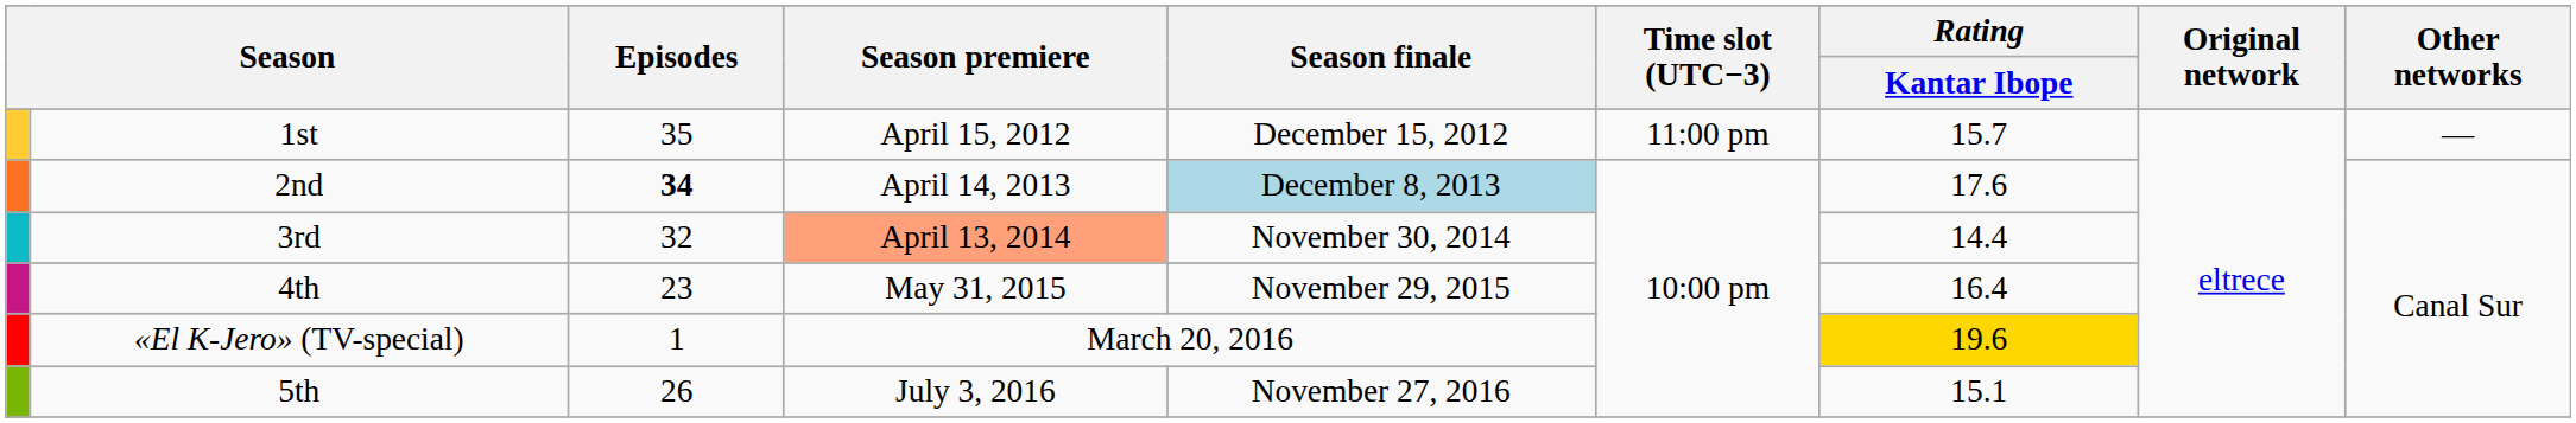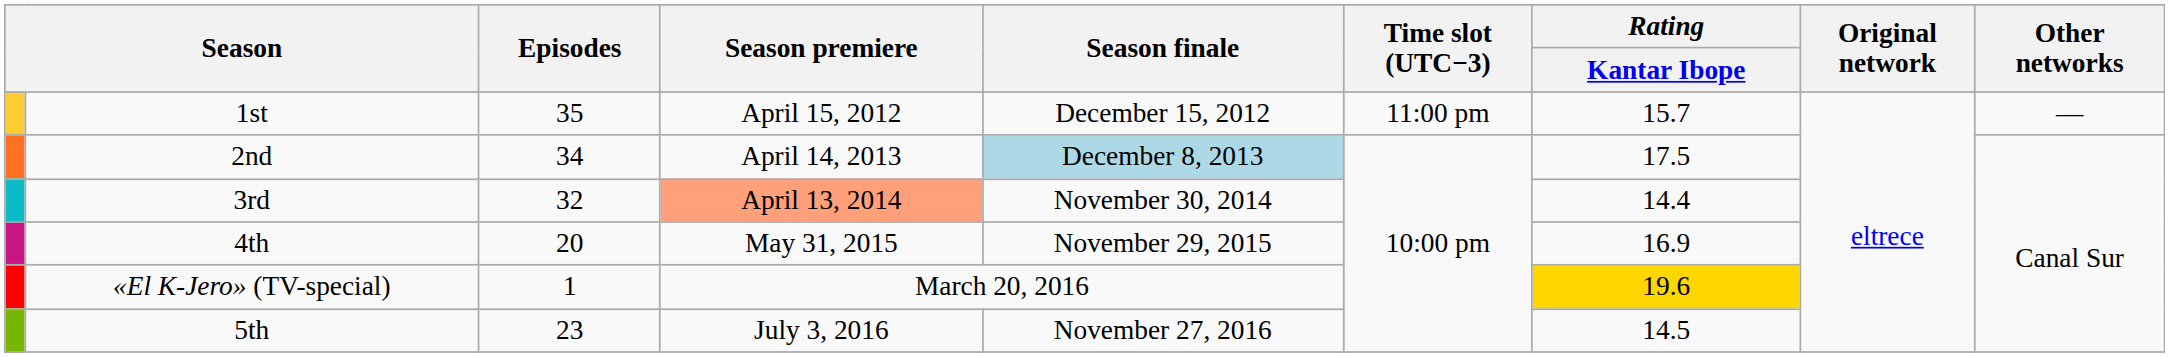2nd | Episodes: bold -> normal
2nd | Rating / Kantar Ibope: 17.6 -> 17.5
4th | Episodes: 23 -> 20
4th | Rating / Kantar Ibope: 16.4 -> 16.9
5th | Episodes: 26 -> 23
5th | Rating / Kantar Ibope: 15.1 -> 14.5
